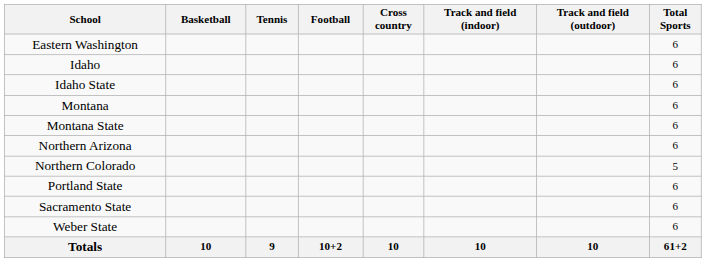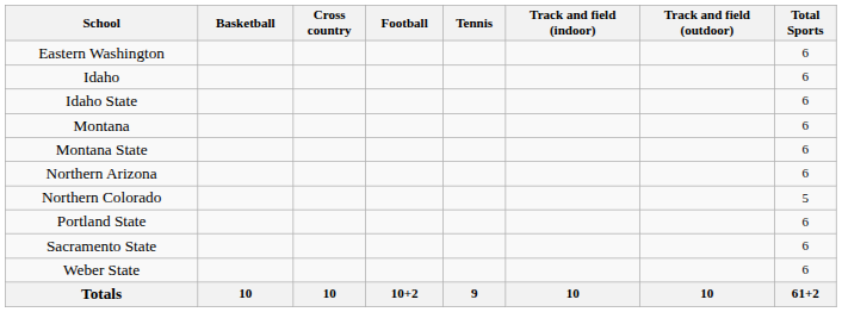columns swapped: Cross country <-> Tennis
